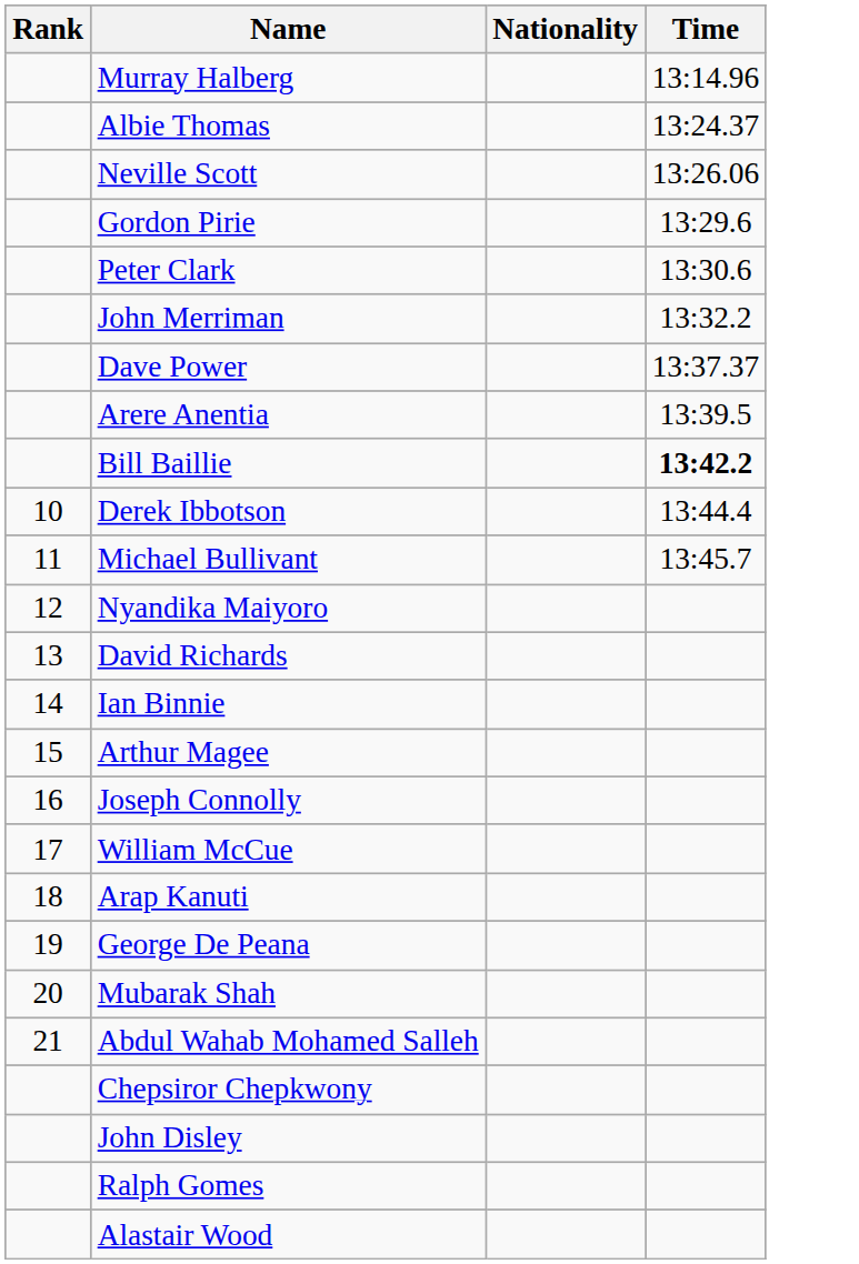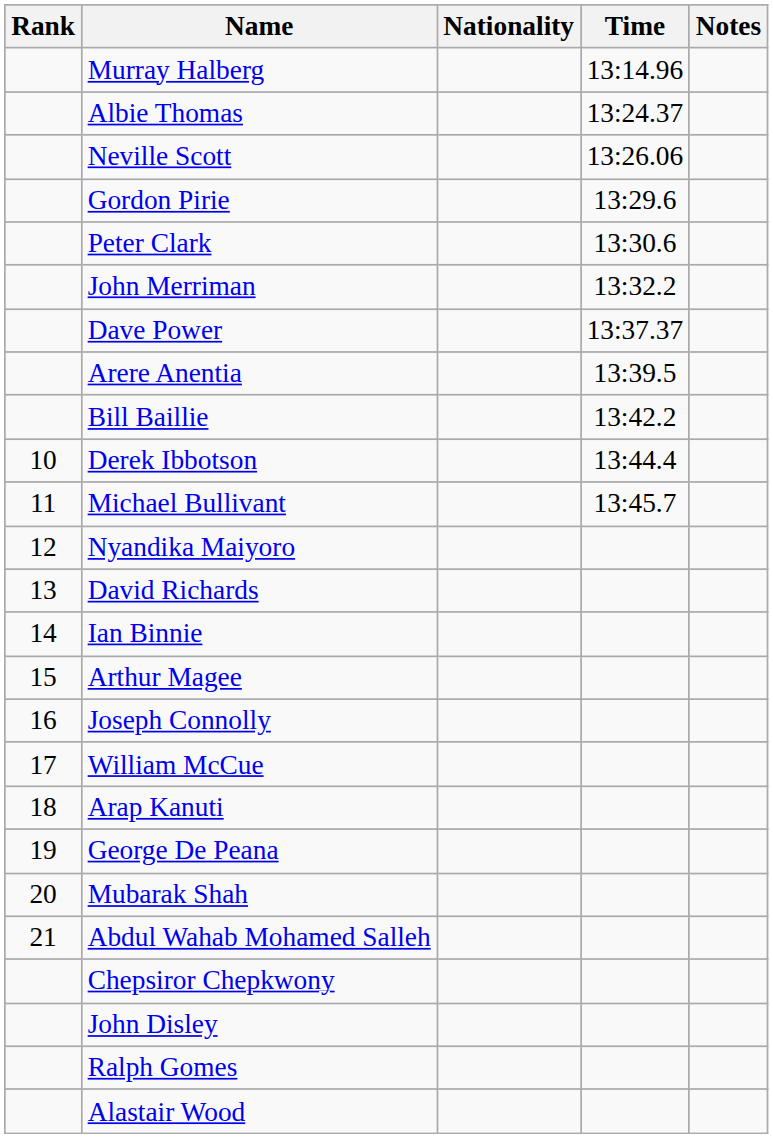+ column: Notes
Bill Baillie | Time: bold -> normal
